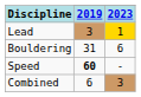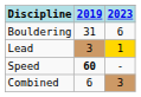rows swapped: Lead <-> Bouldering
